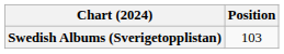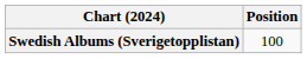Swedish Albums (Sverigetopplistan) | Position: 103 -> 100
